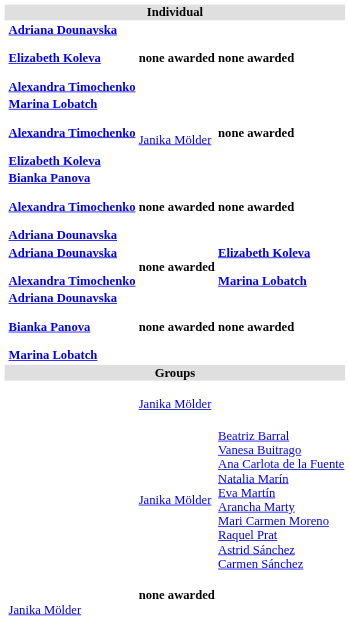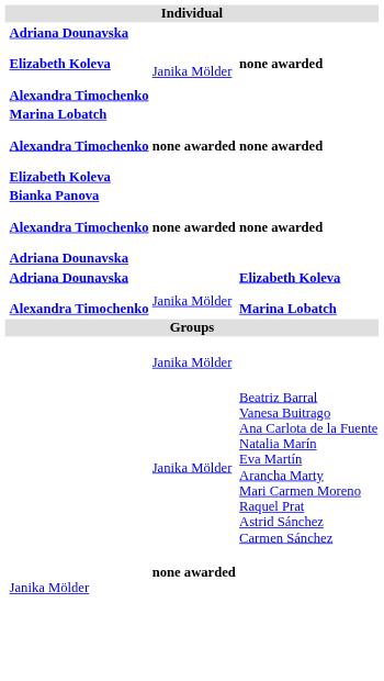Adriana Dounavska Elizabeth Koleva Alexandra Timochenko | column 3: none awarded -> Janika Mölder
Marina Lobatch Alexandra Timochenko Elizabeth Koleva | column 3: Janika Mölder -> none awarded
Adriana Dounavska Alexandra Timochenko | column 3: none awarded -> Janika Mölder
- row: Adriana Dounavska Bianka Panova Marina Lobatch | none awarded | none awarded
